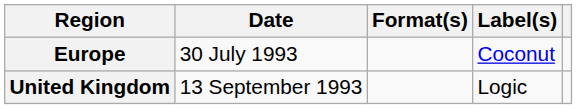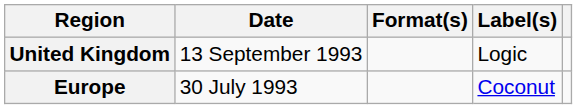rows swapped: Europe <-> United Kingdom
